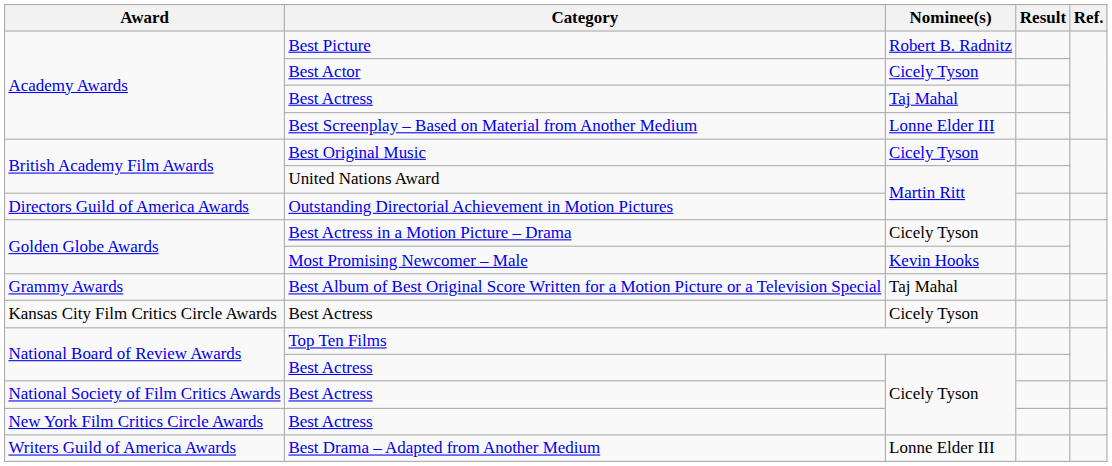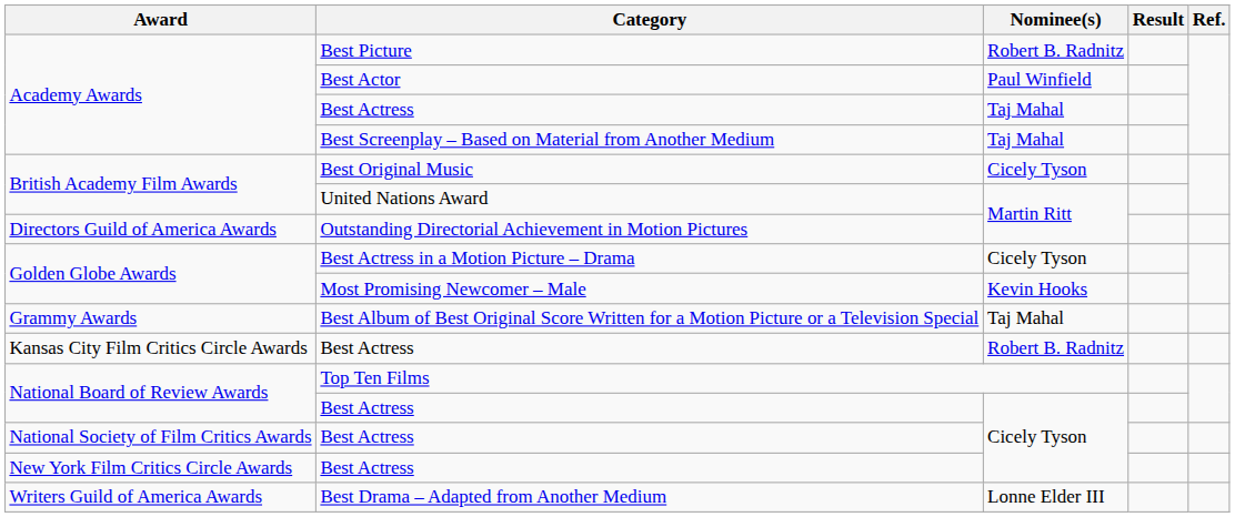Best Actor | Nominee(s): Cicely Tyson -> Paul Winfield
Best Screenplay – Based on Material from Another Medium | Nominee(s): Lonne Elder III -> Taj Mahal
Kansas City Film Critics Circle Awards / Best Actress | Nominee(s): Cicely Tyson -> Robert B. Radnitz
